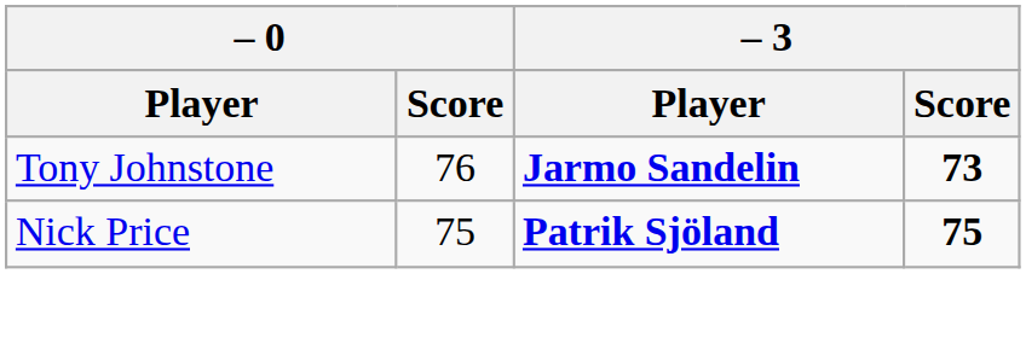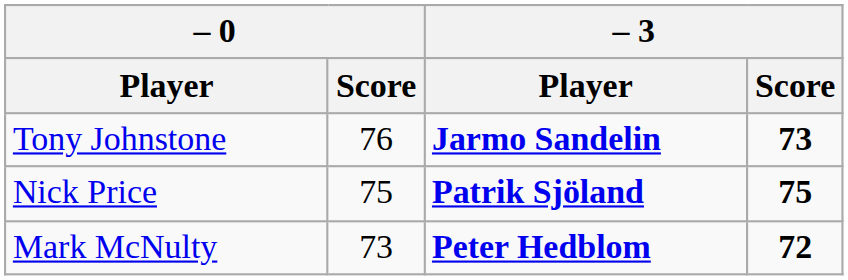+ row: Mark McNulty | 73 | Peter Hedblom | 72
